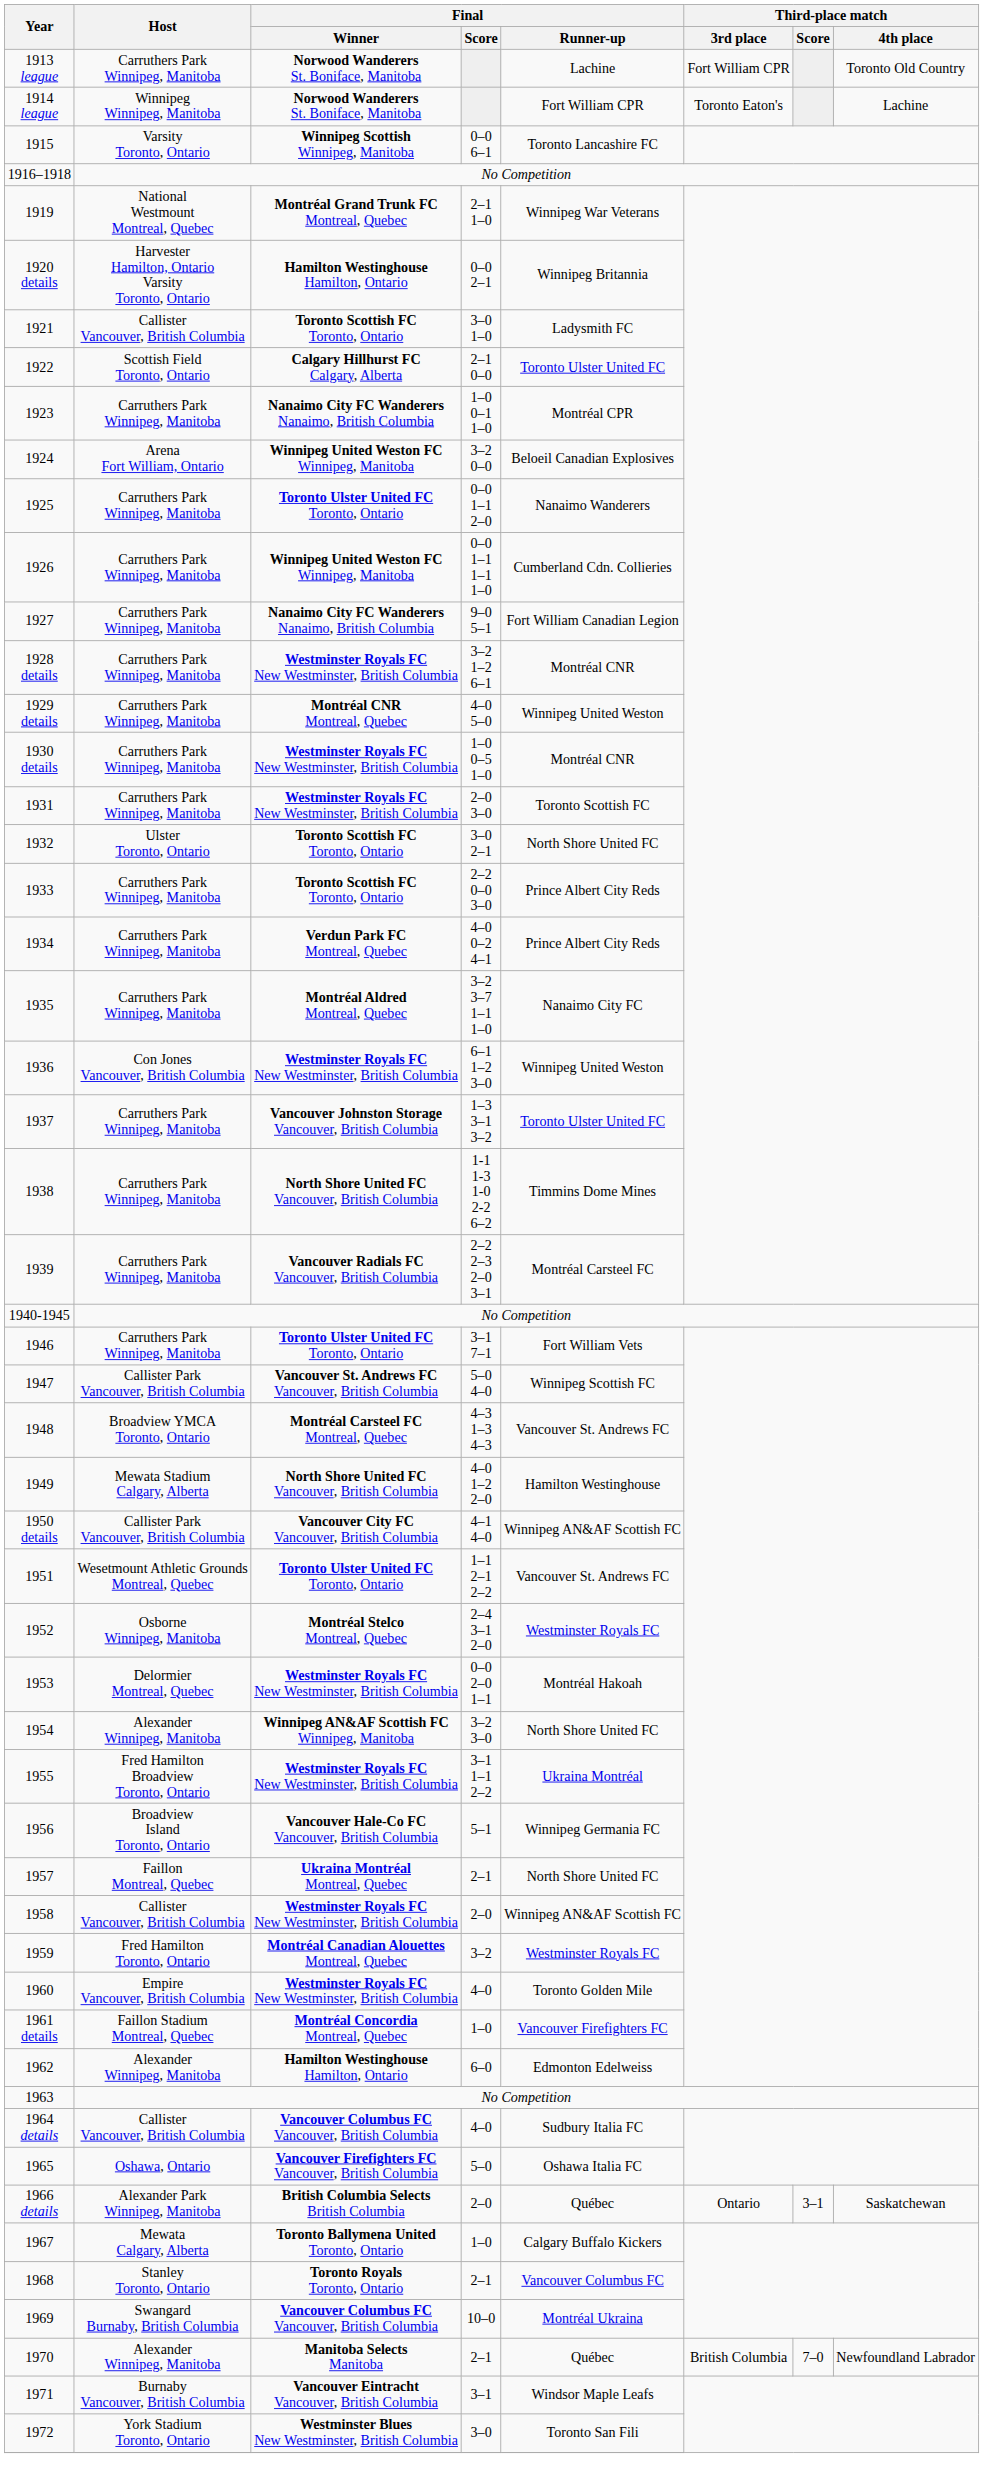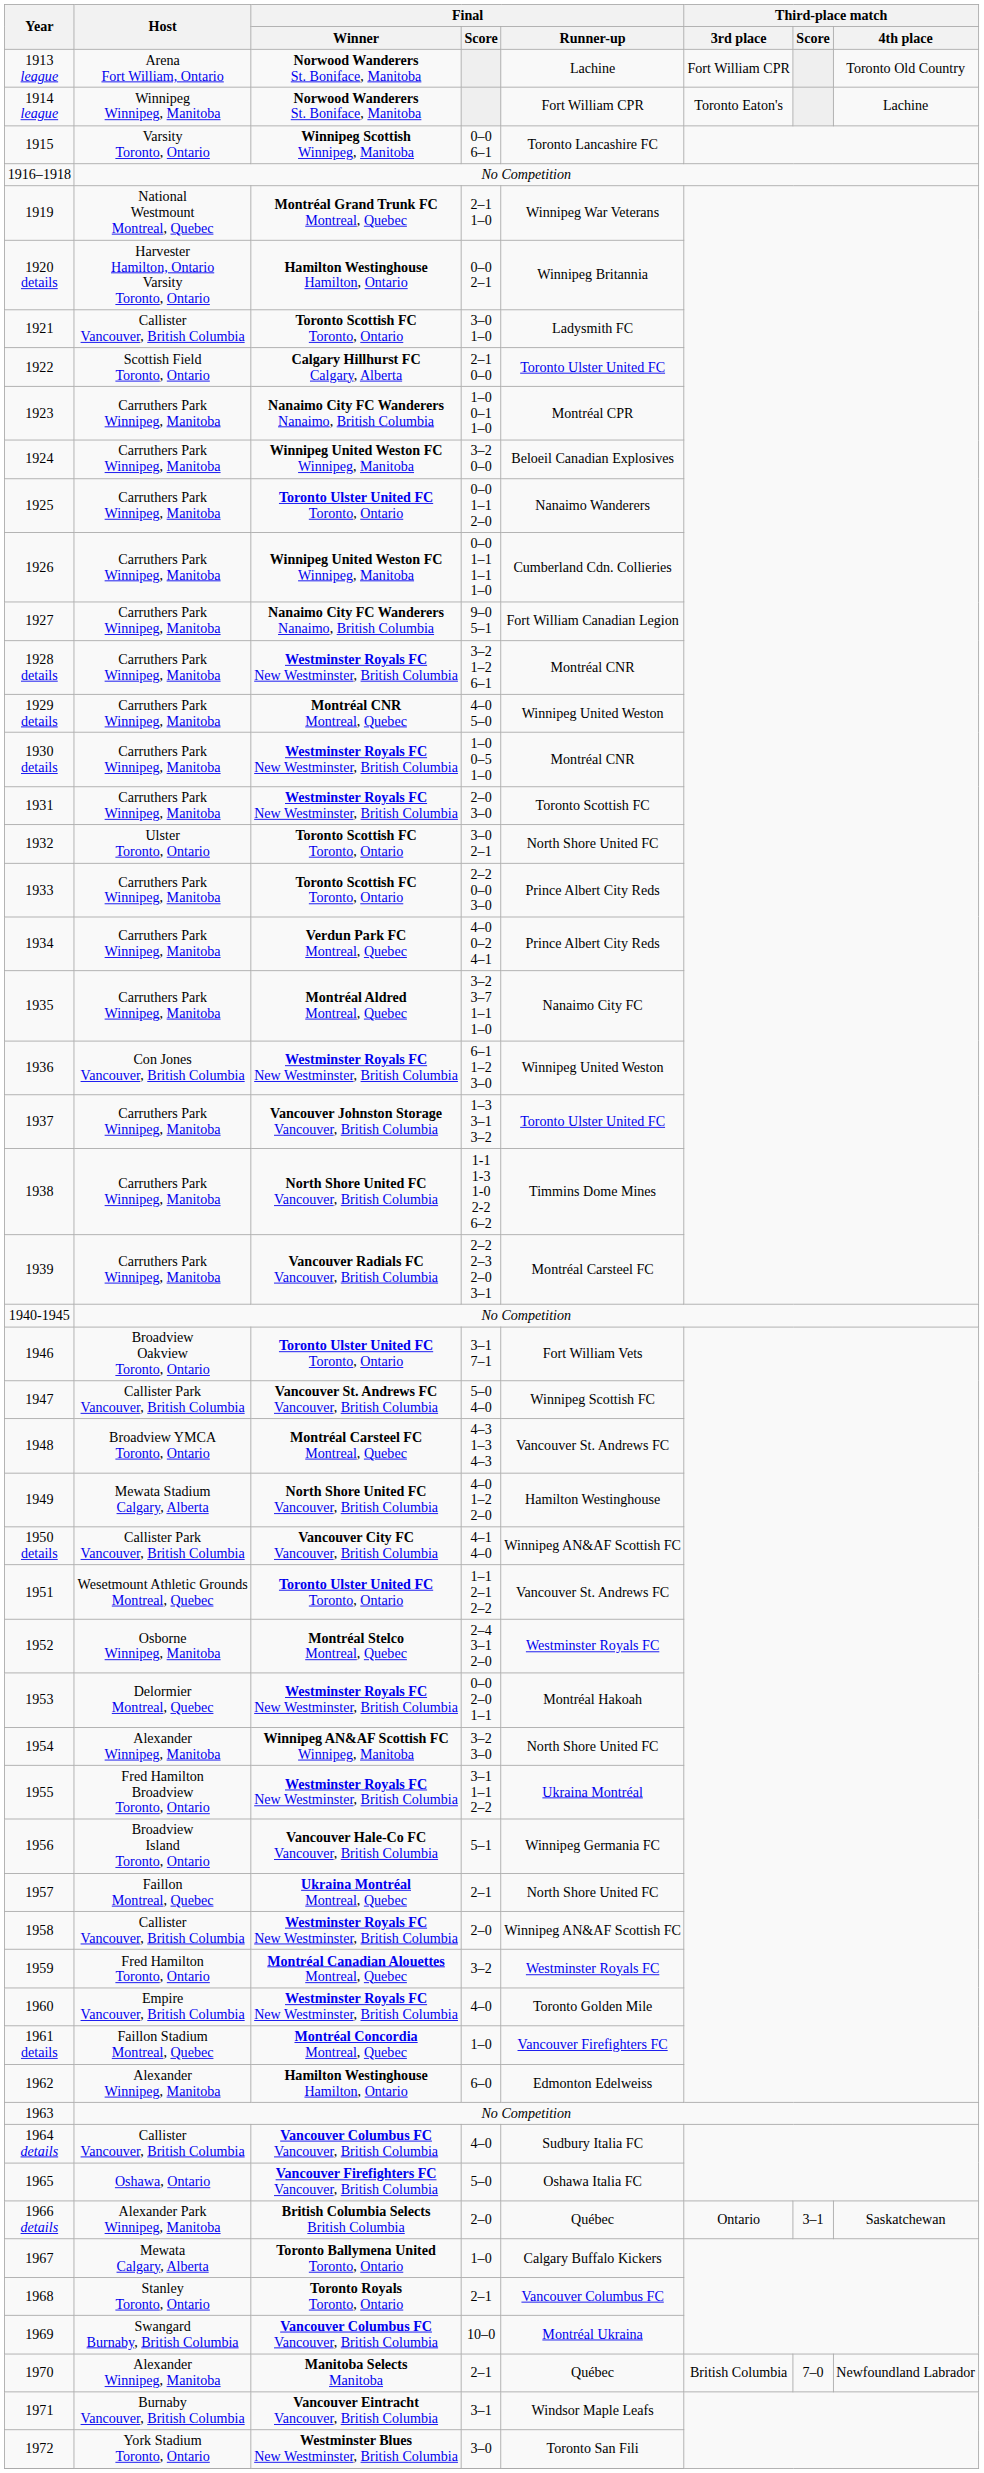1913 league | Host: Carruthers Park Winnipeg, Manitoba -> Arena Fort William, Ontario
1924 | Host: Arena Fort William, Ontario -> Carruthers Park Winnipeg, Manitoba
1946 | Host: Carruthers Park Winnipeg, Manitoba -> Broadview Oakview Toronto, Ontario
